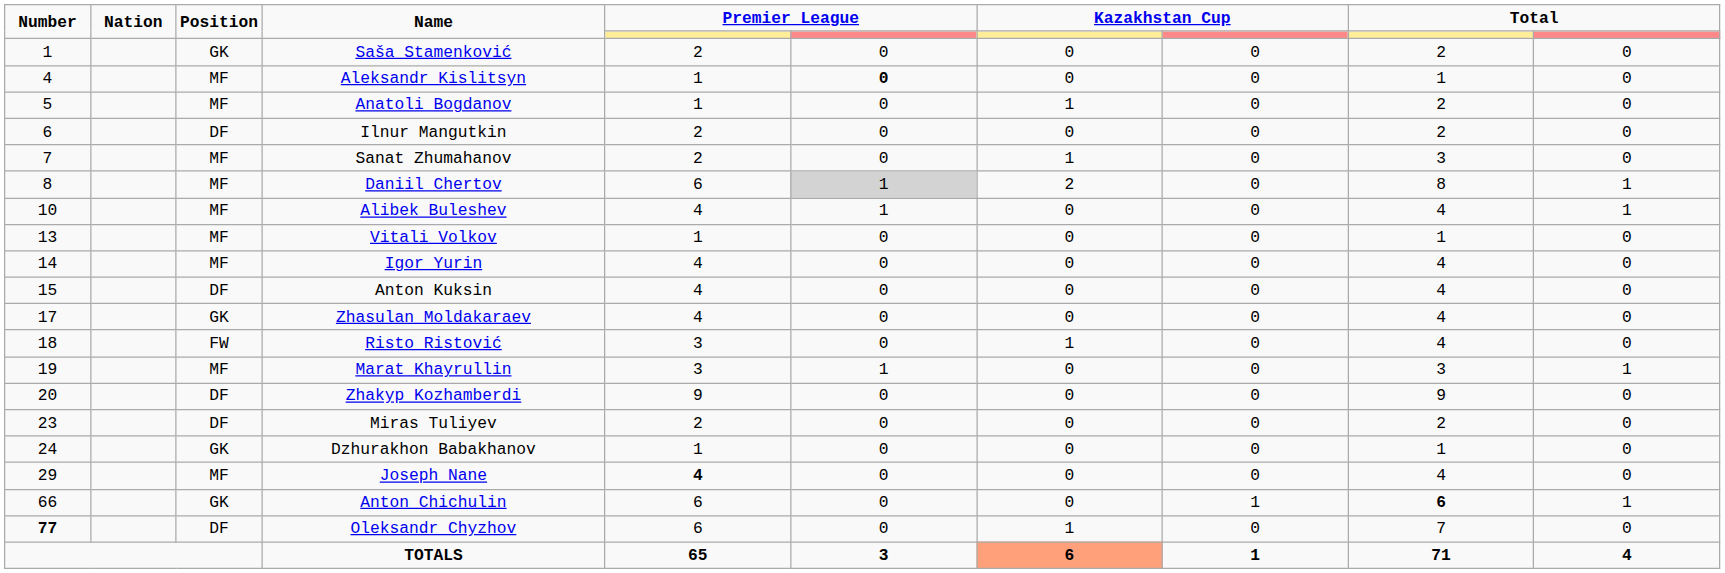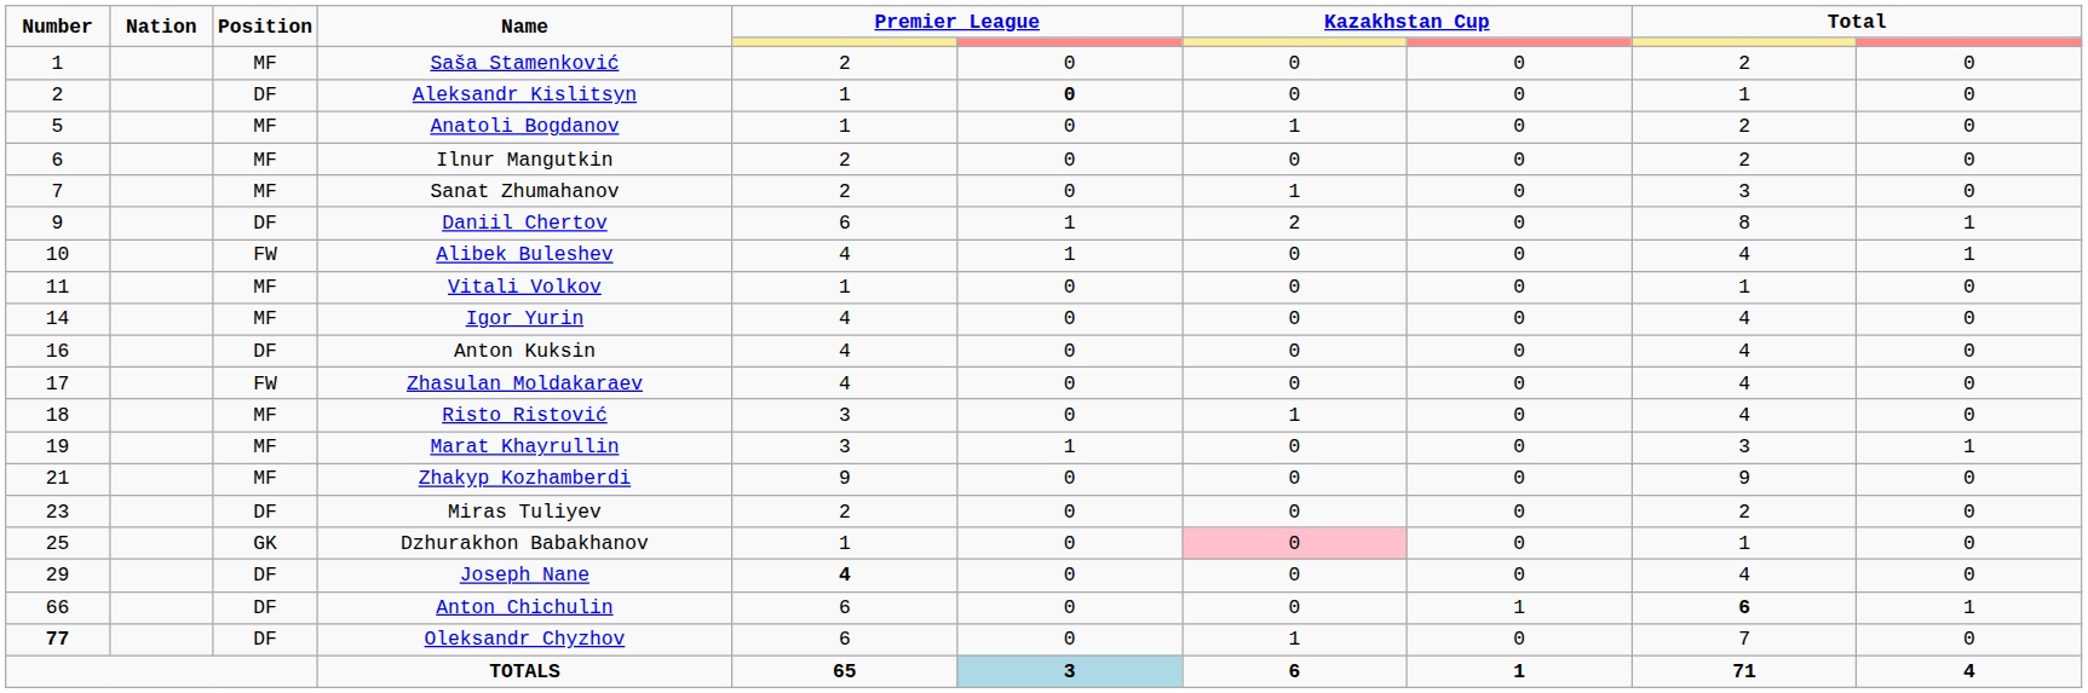Saša Stamenković | Position: GK -> MF
Aleksandr Kislitsyn | Number: 4 -> 2
Aleksandr Kislitsyn | Position: MF -> DF
Ilnur Mangutkin | Position: DF -> MF
Daniil Chertov | Number: 8 -> 9
Daniil Chertov | Position: MF -> DF
Daniil Chertov | column 6: lightgrey background -> no background
Alibek Buleshev | Position: MF -> FW
Vitali Volkov | Number: 13 -> 11
Anton Kuksin | Number: 15 -> 16
Zhasulan Moldakaraev | Position: GK -> FW
Risto Ristović | Position: FW -> MF
Zhakyp Kozhamberdi | Number: 20 -> 21
Zhakyp Kozhamberdi | Position: DF -> MF
Dzhurakhon Babakhanov | Number: 24 -> 25
Dzhurakhon Babakhanov | column 7: no background -> pink background
Joseph Nane | Position: MF -> DF
Anton Chichulin | Position: GK -> DF
TOTALS | column 6: no background -> lightblue background
TOTALS | column 7: lightsalmon background -> no background
